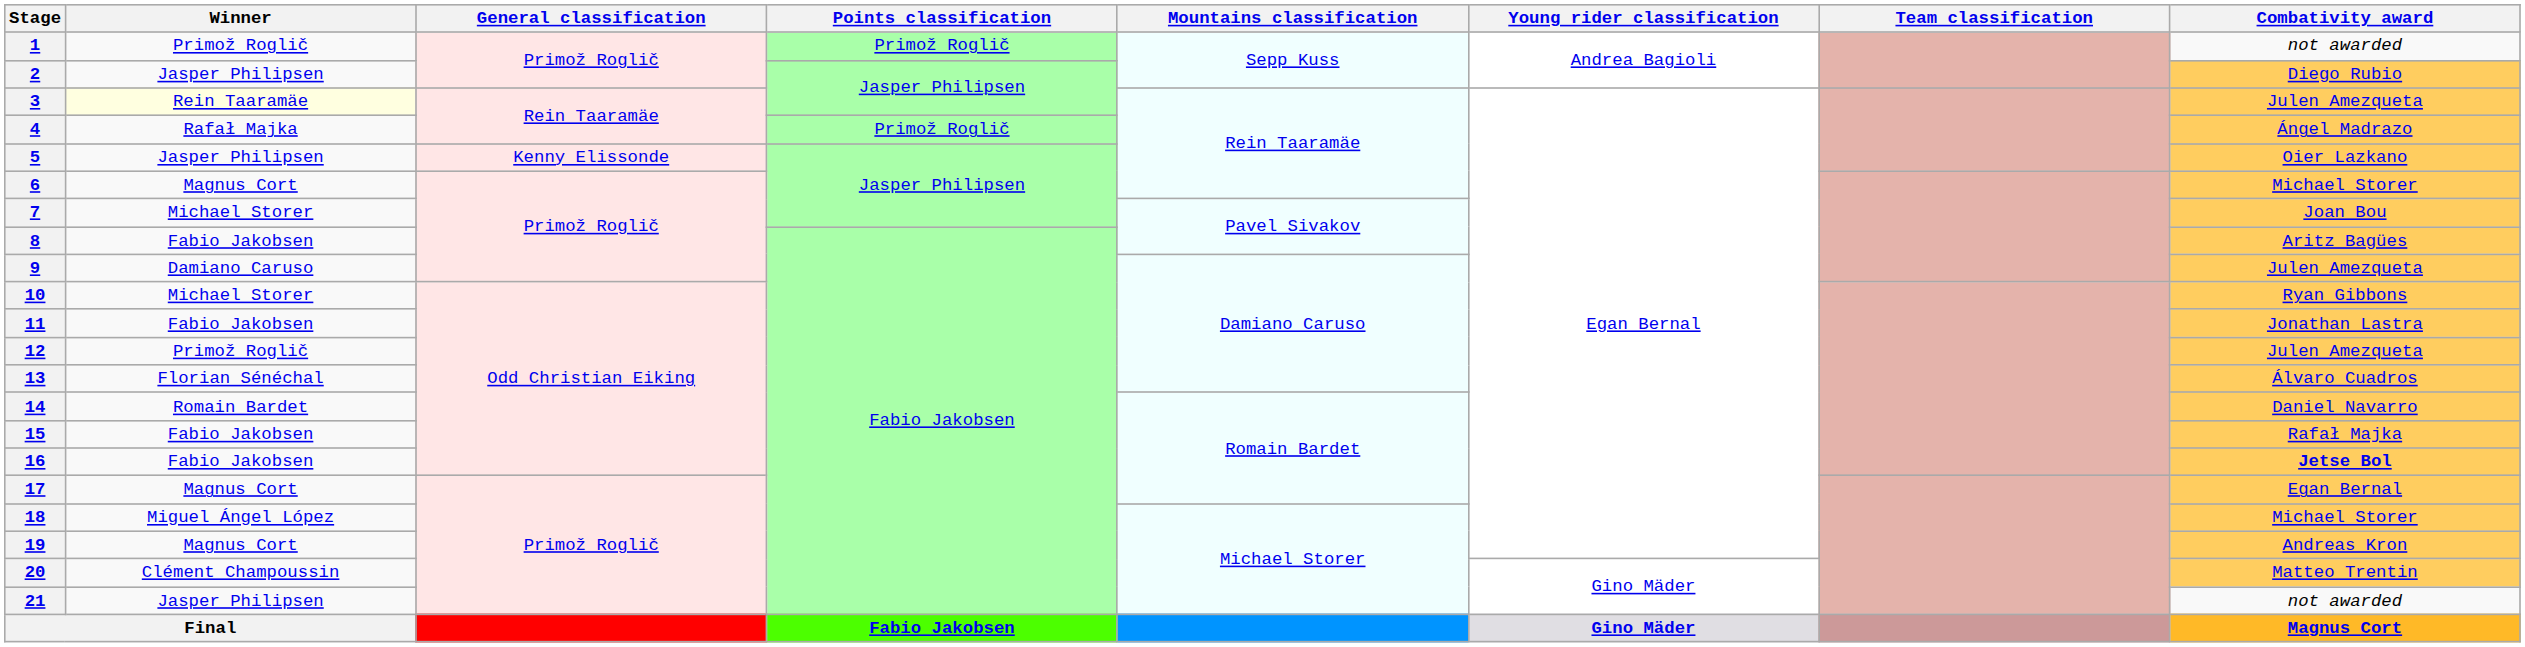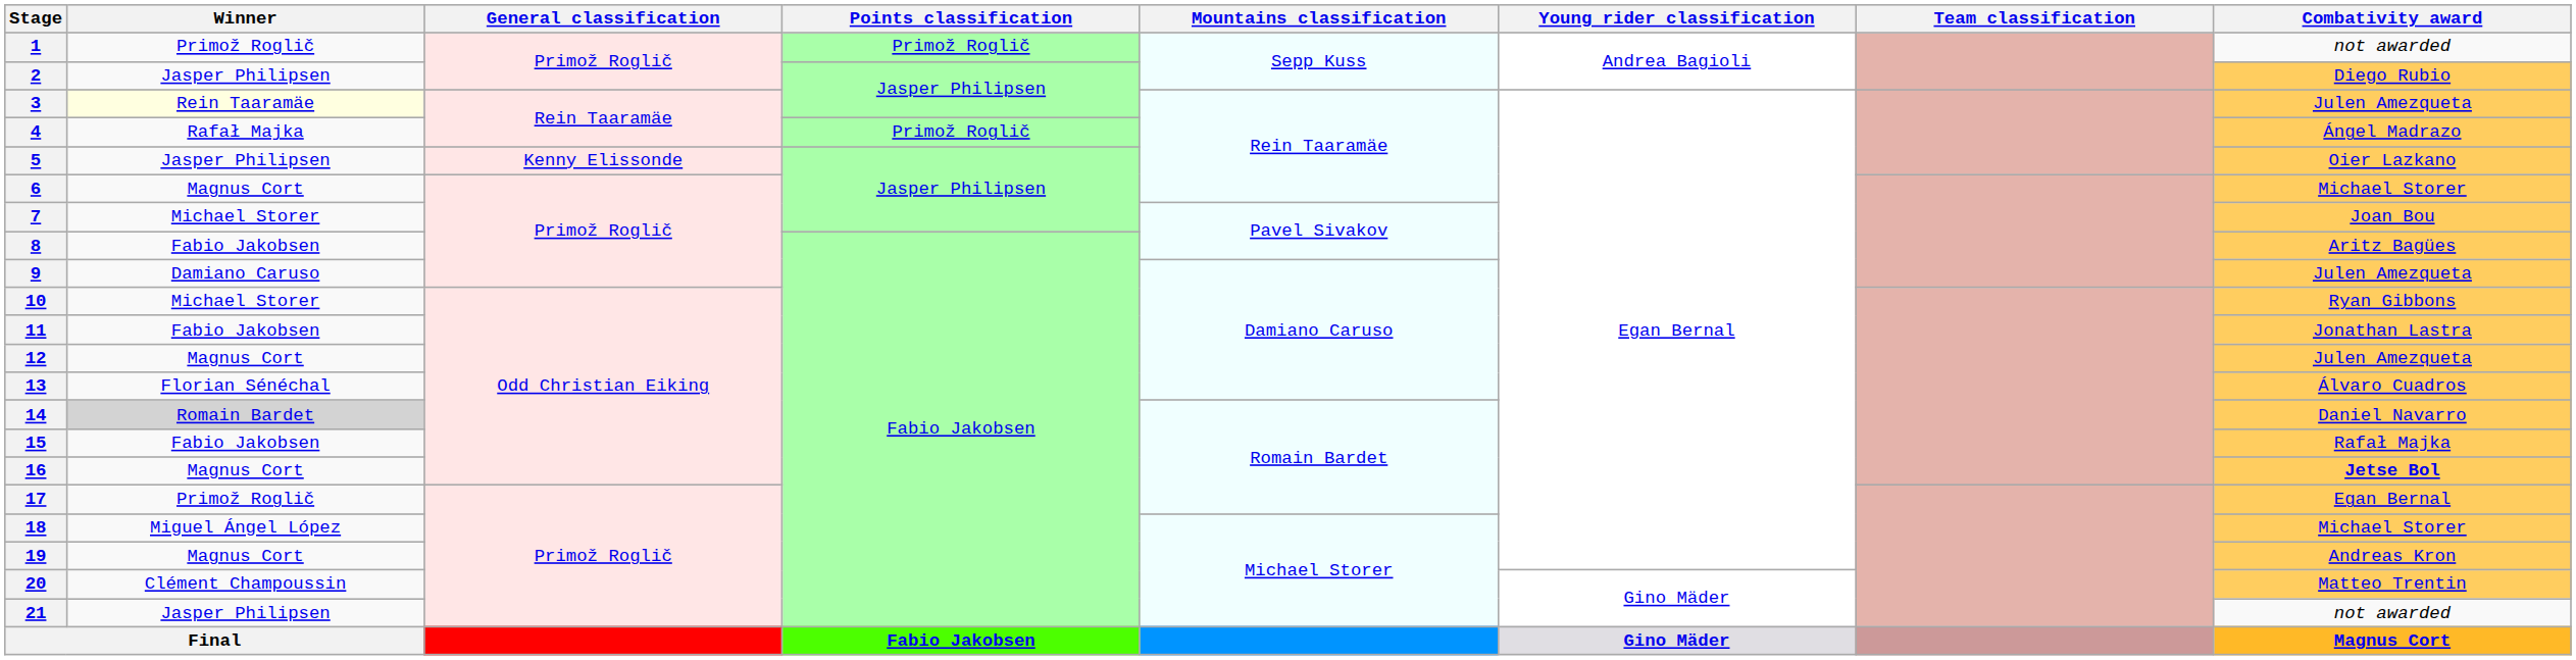12 | Winner: Primož Roglič -> Magnus Cort
14 | Winner: no background -> lightgrey background
16 | Winner: Fabio Jakobsen -> Magnus Cort
17 | Winner: Magnus Cort -> Primož Roglič
